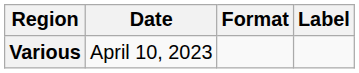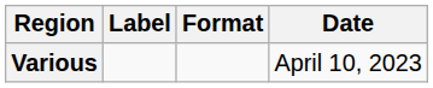columns swapped: Date <-> Label
